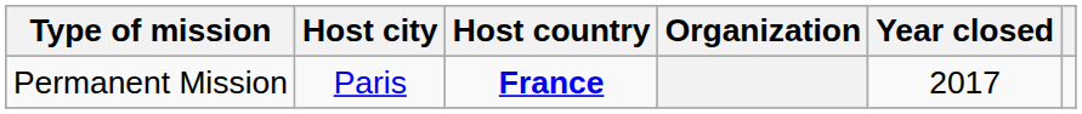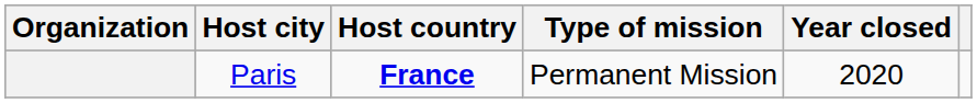columns swapped: Organization <-> Type of mission
Paris | Year closed: 2017 -> 2020
